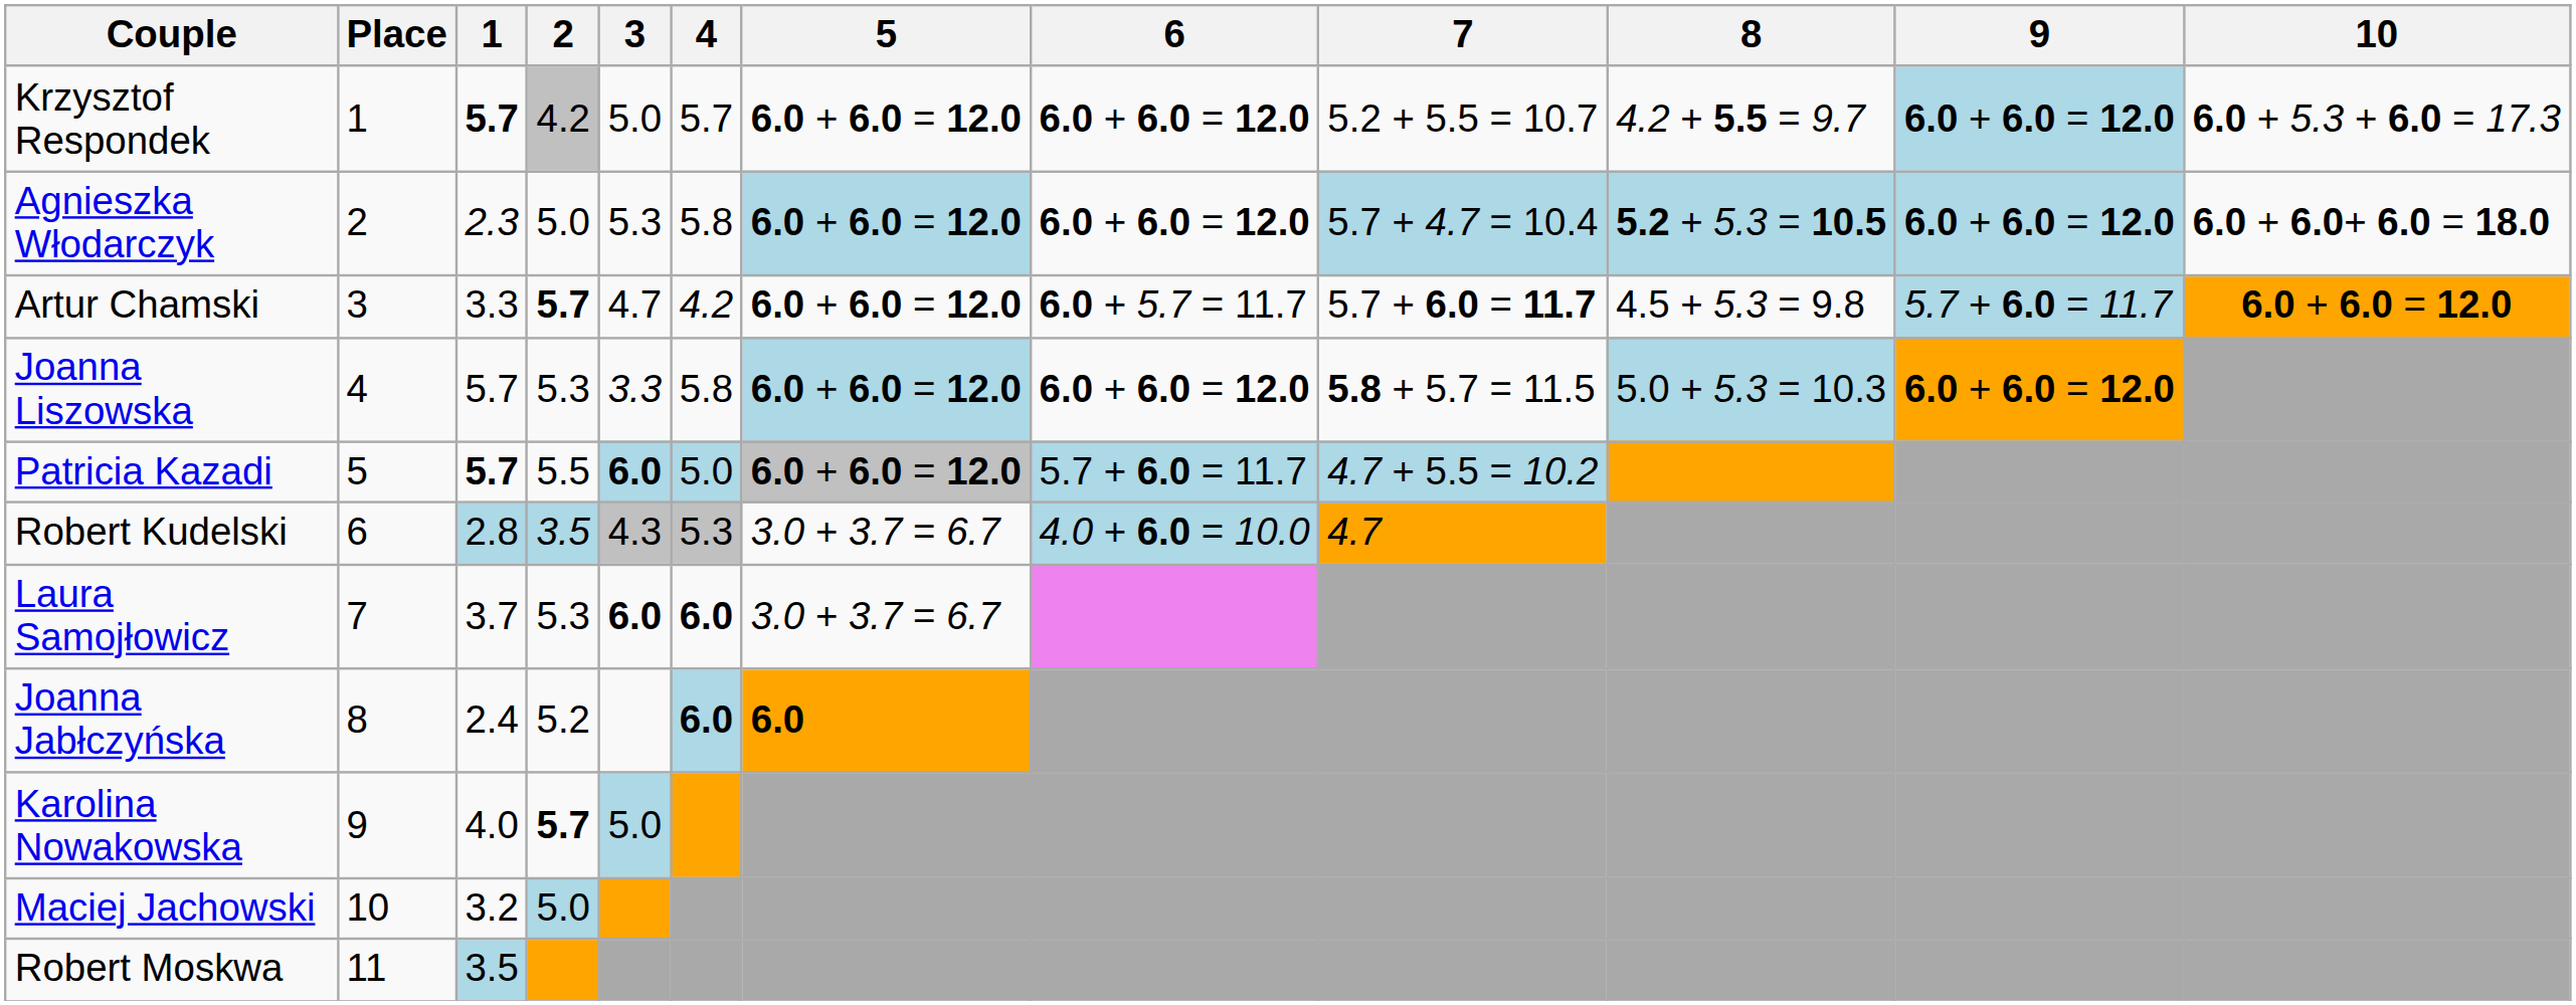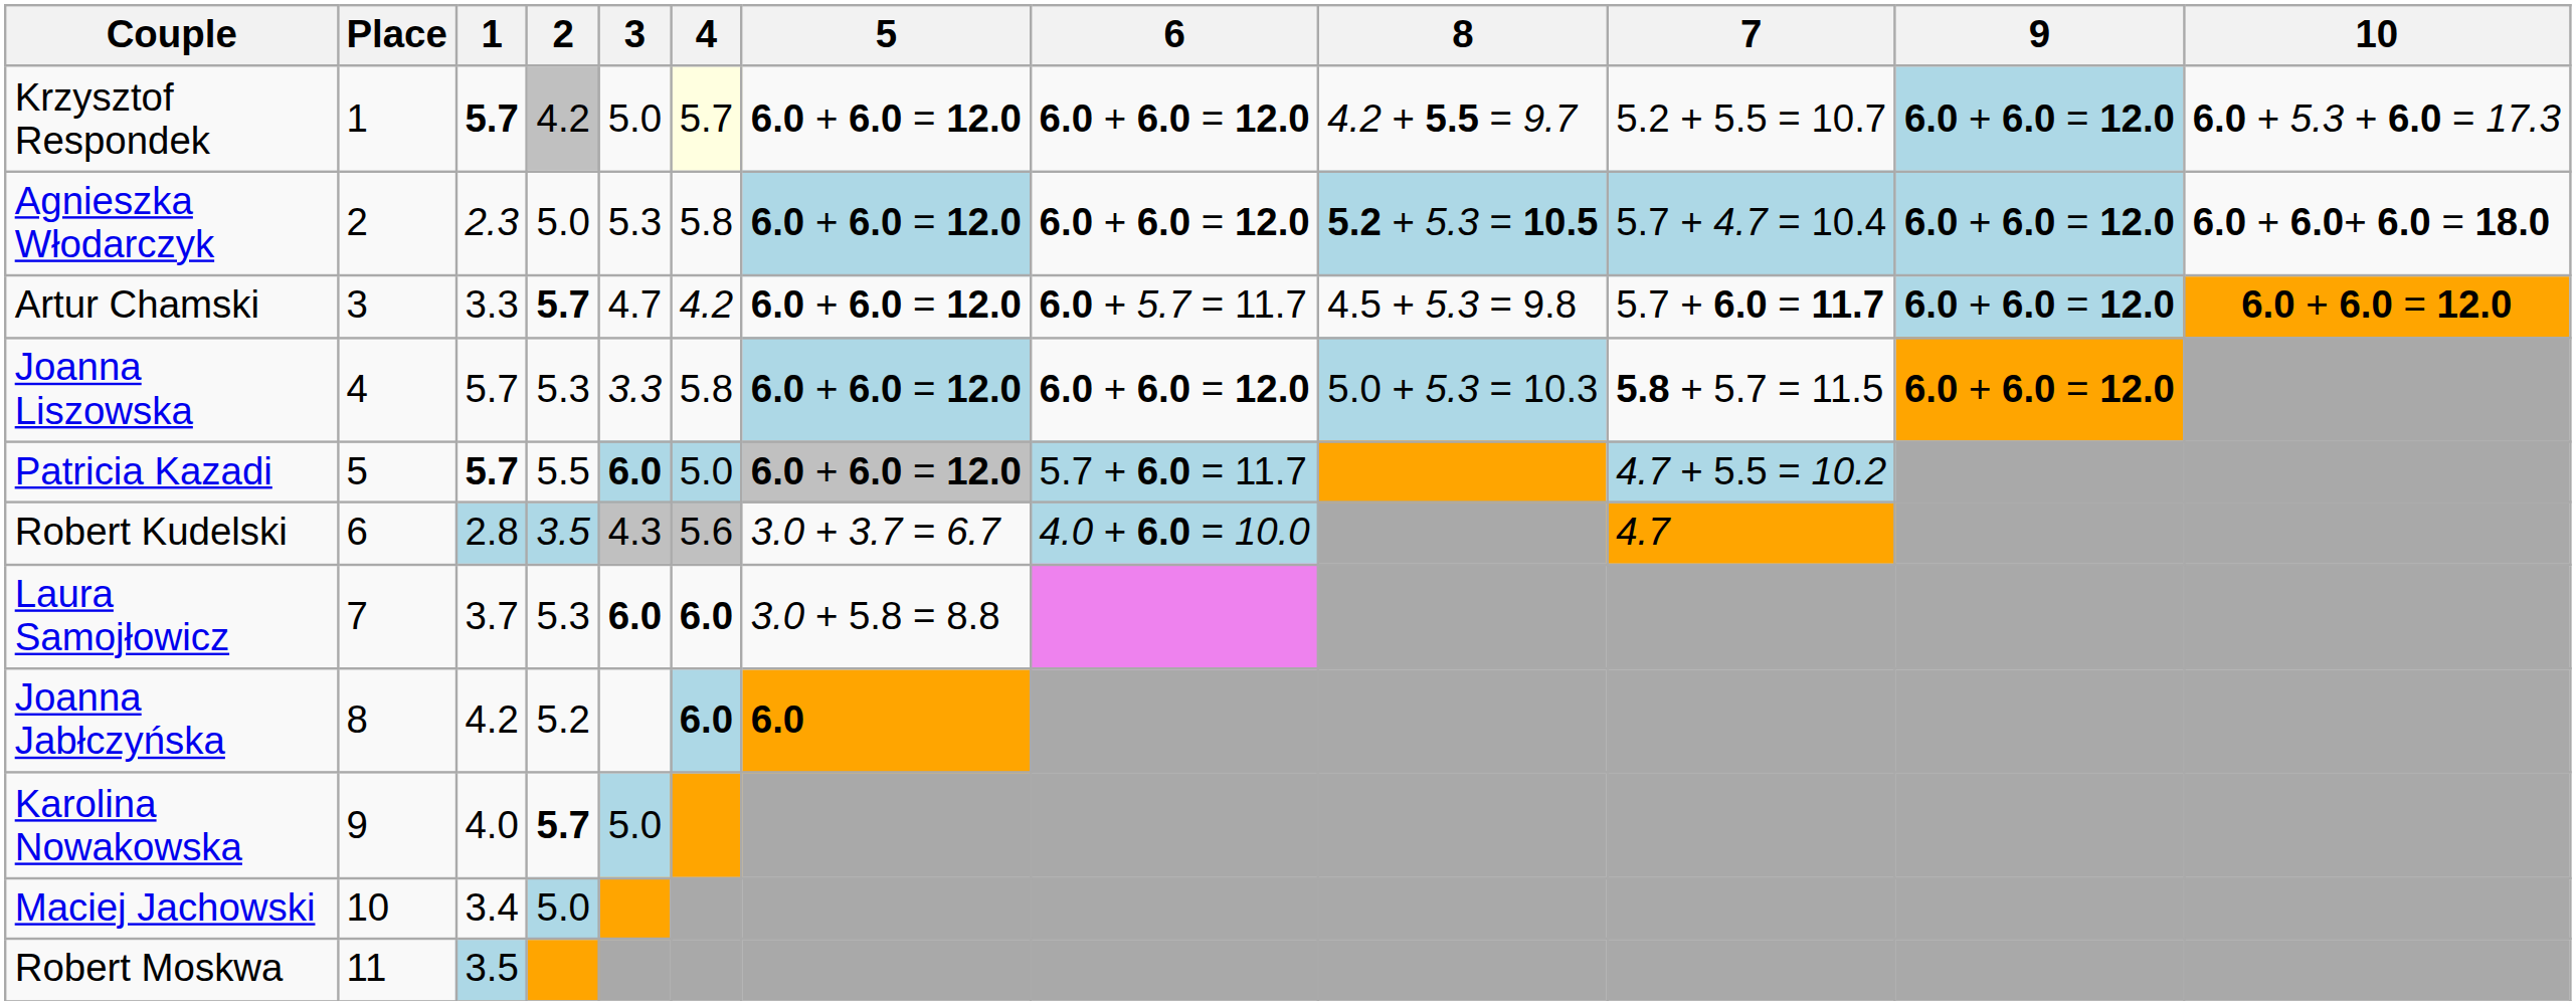columns swapped: 7 <-> 8
Krzysztof Respondek | 4: no background -> lightyellow background
Artur Chamski | 9: 5.7 + 6.0 = 11.7 -> 6.0 + 6.0 = 12.0
Robert Kudelski | 4: 5.3 -> 5.6
Laura Samojłowicz | 5: 3.0 + 3.7 = 6.7 -> 3.0 + 5.8 = 8.8
Joanna Jabłczyńska | 1: 2.4 -> 4.2
Maciej Jachowski | 1: 3.2 -> 3.4
